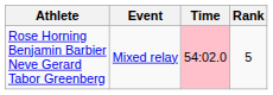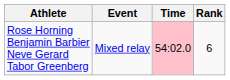Rose Horning Benjamin Barbier Neve Gerard Tabor Greenberg | Rank: 5 -> 6
